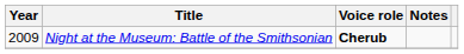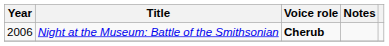Night at the Museum: Battle of the Smithsonian | Year: 2009 -> 2006
